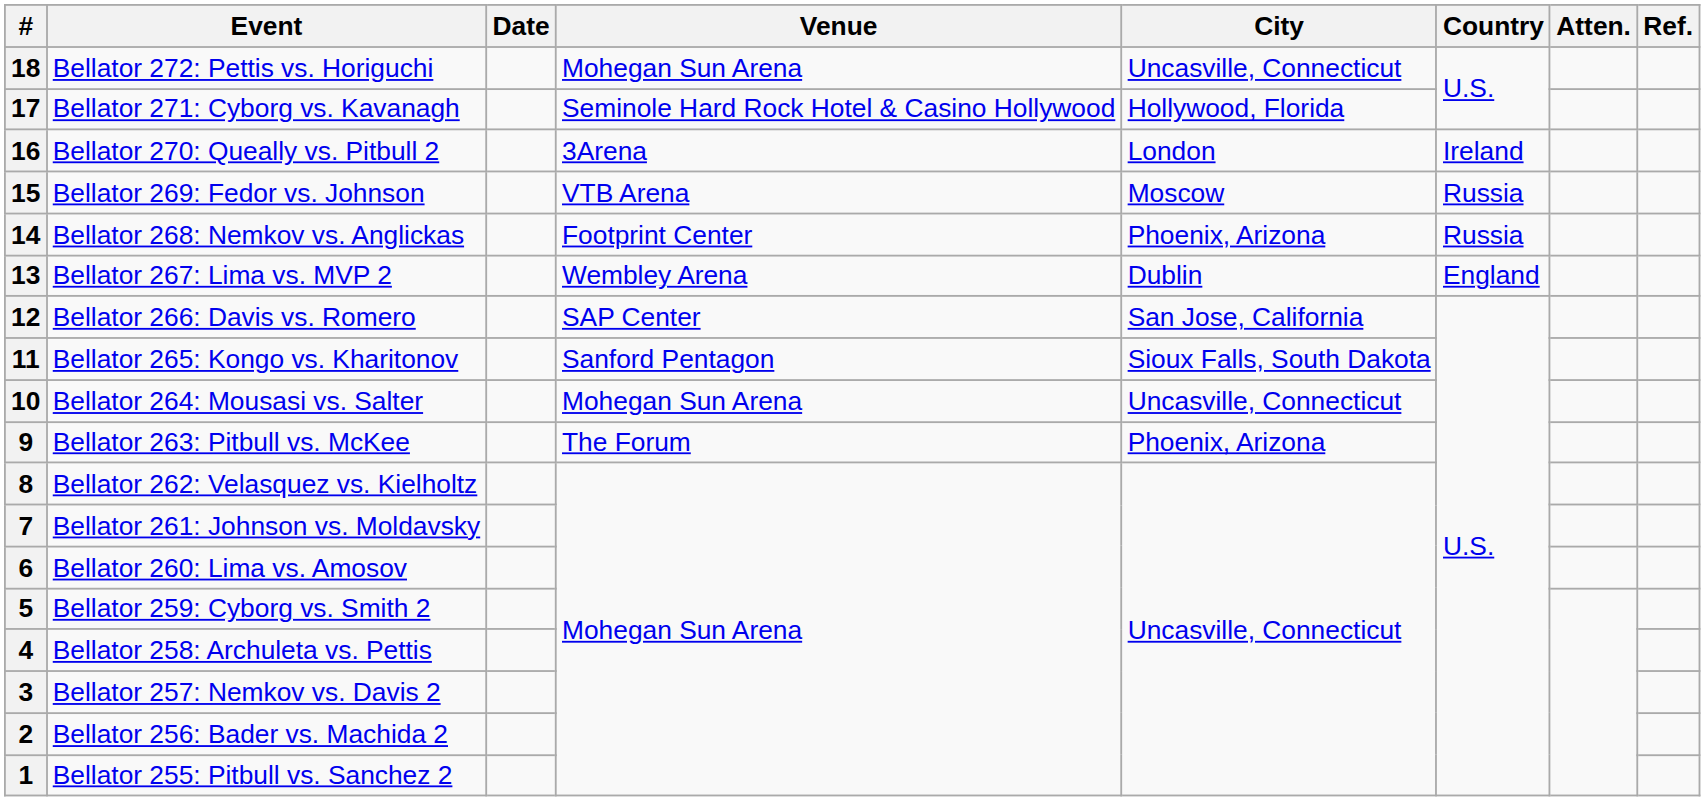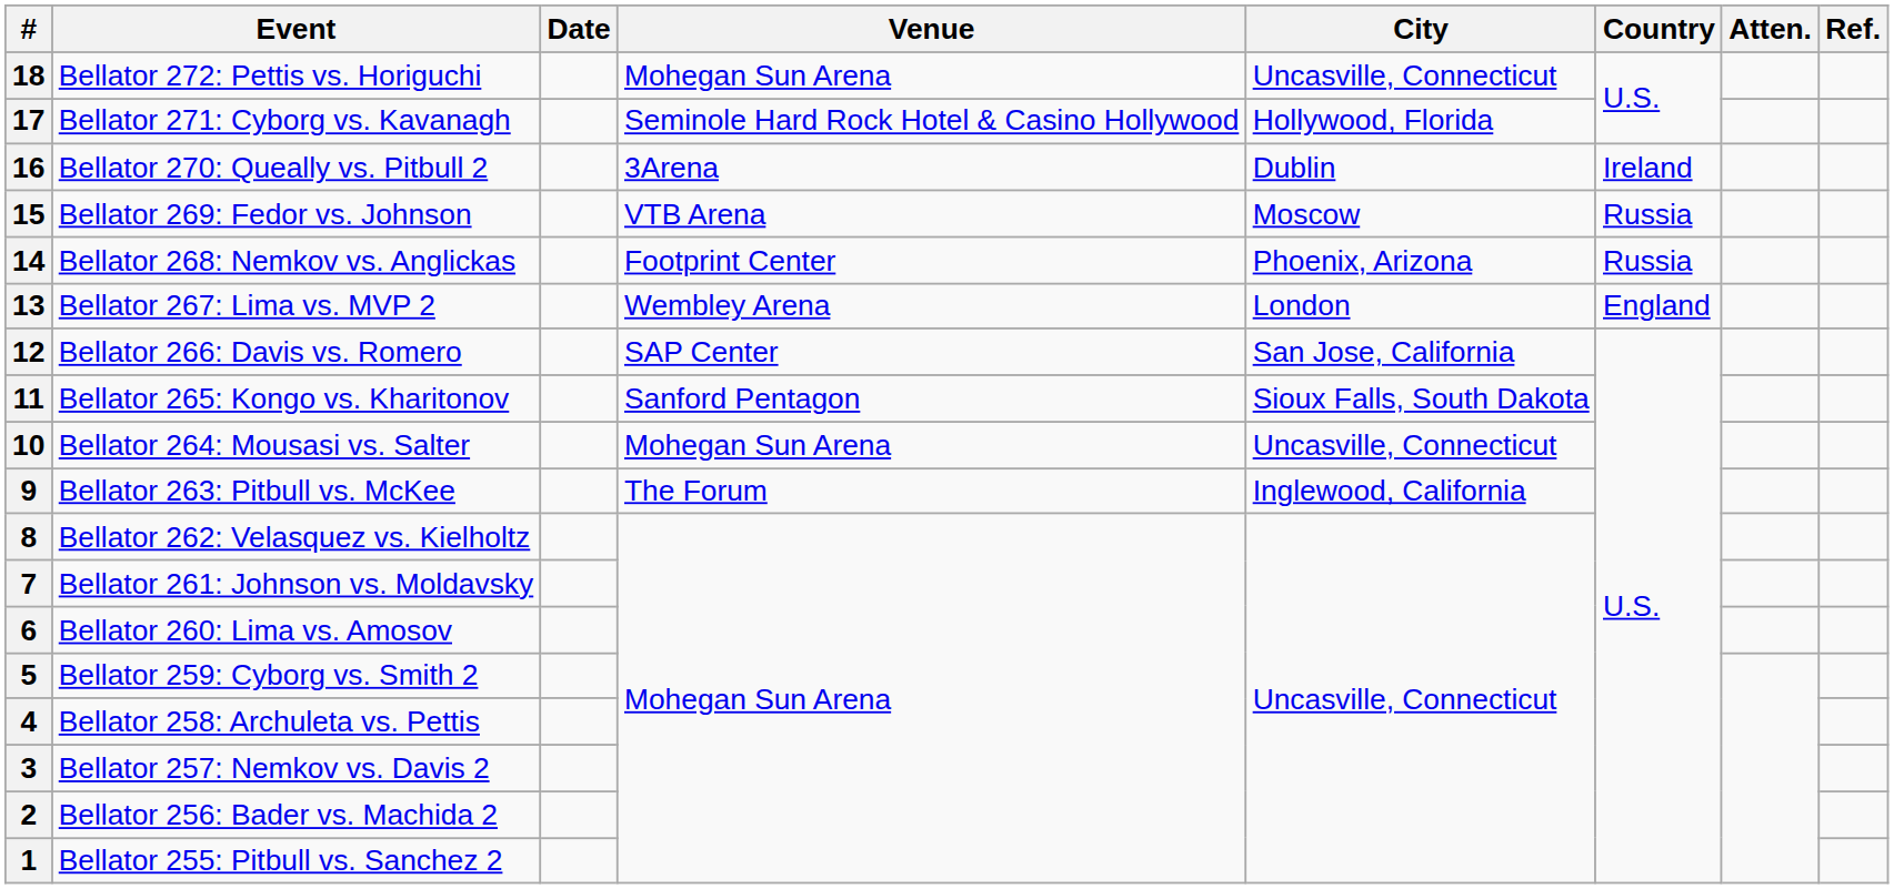16 | City: London -> Dublin
13 | City: Dublin -> London
9 | City: Phoenix, Arizona -> Inglewood, California
